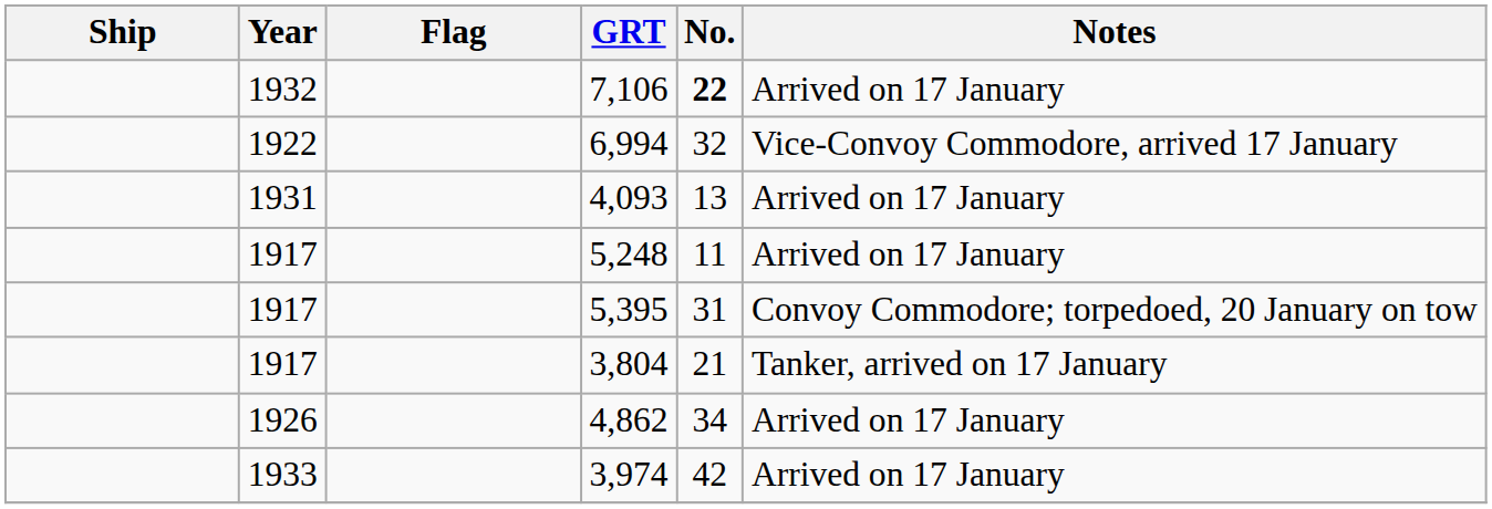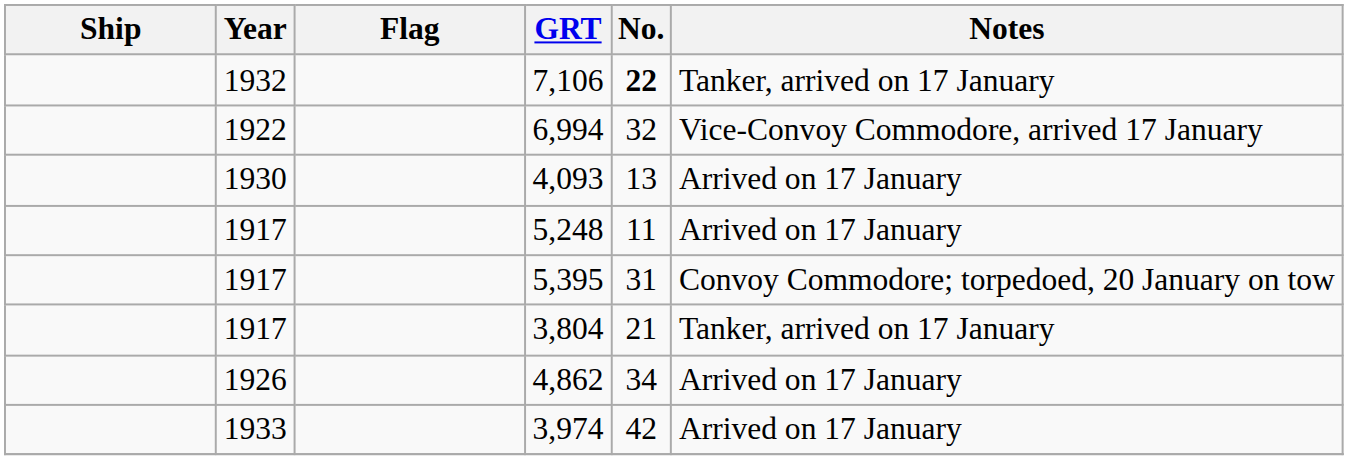7,106 | Notes: Arrived on 17 January -> Tanker, arrived on 17 January
4,093 | Year: 1931 -> 1930
